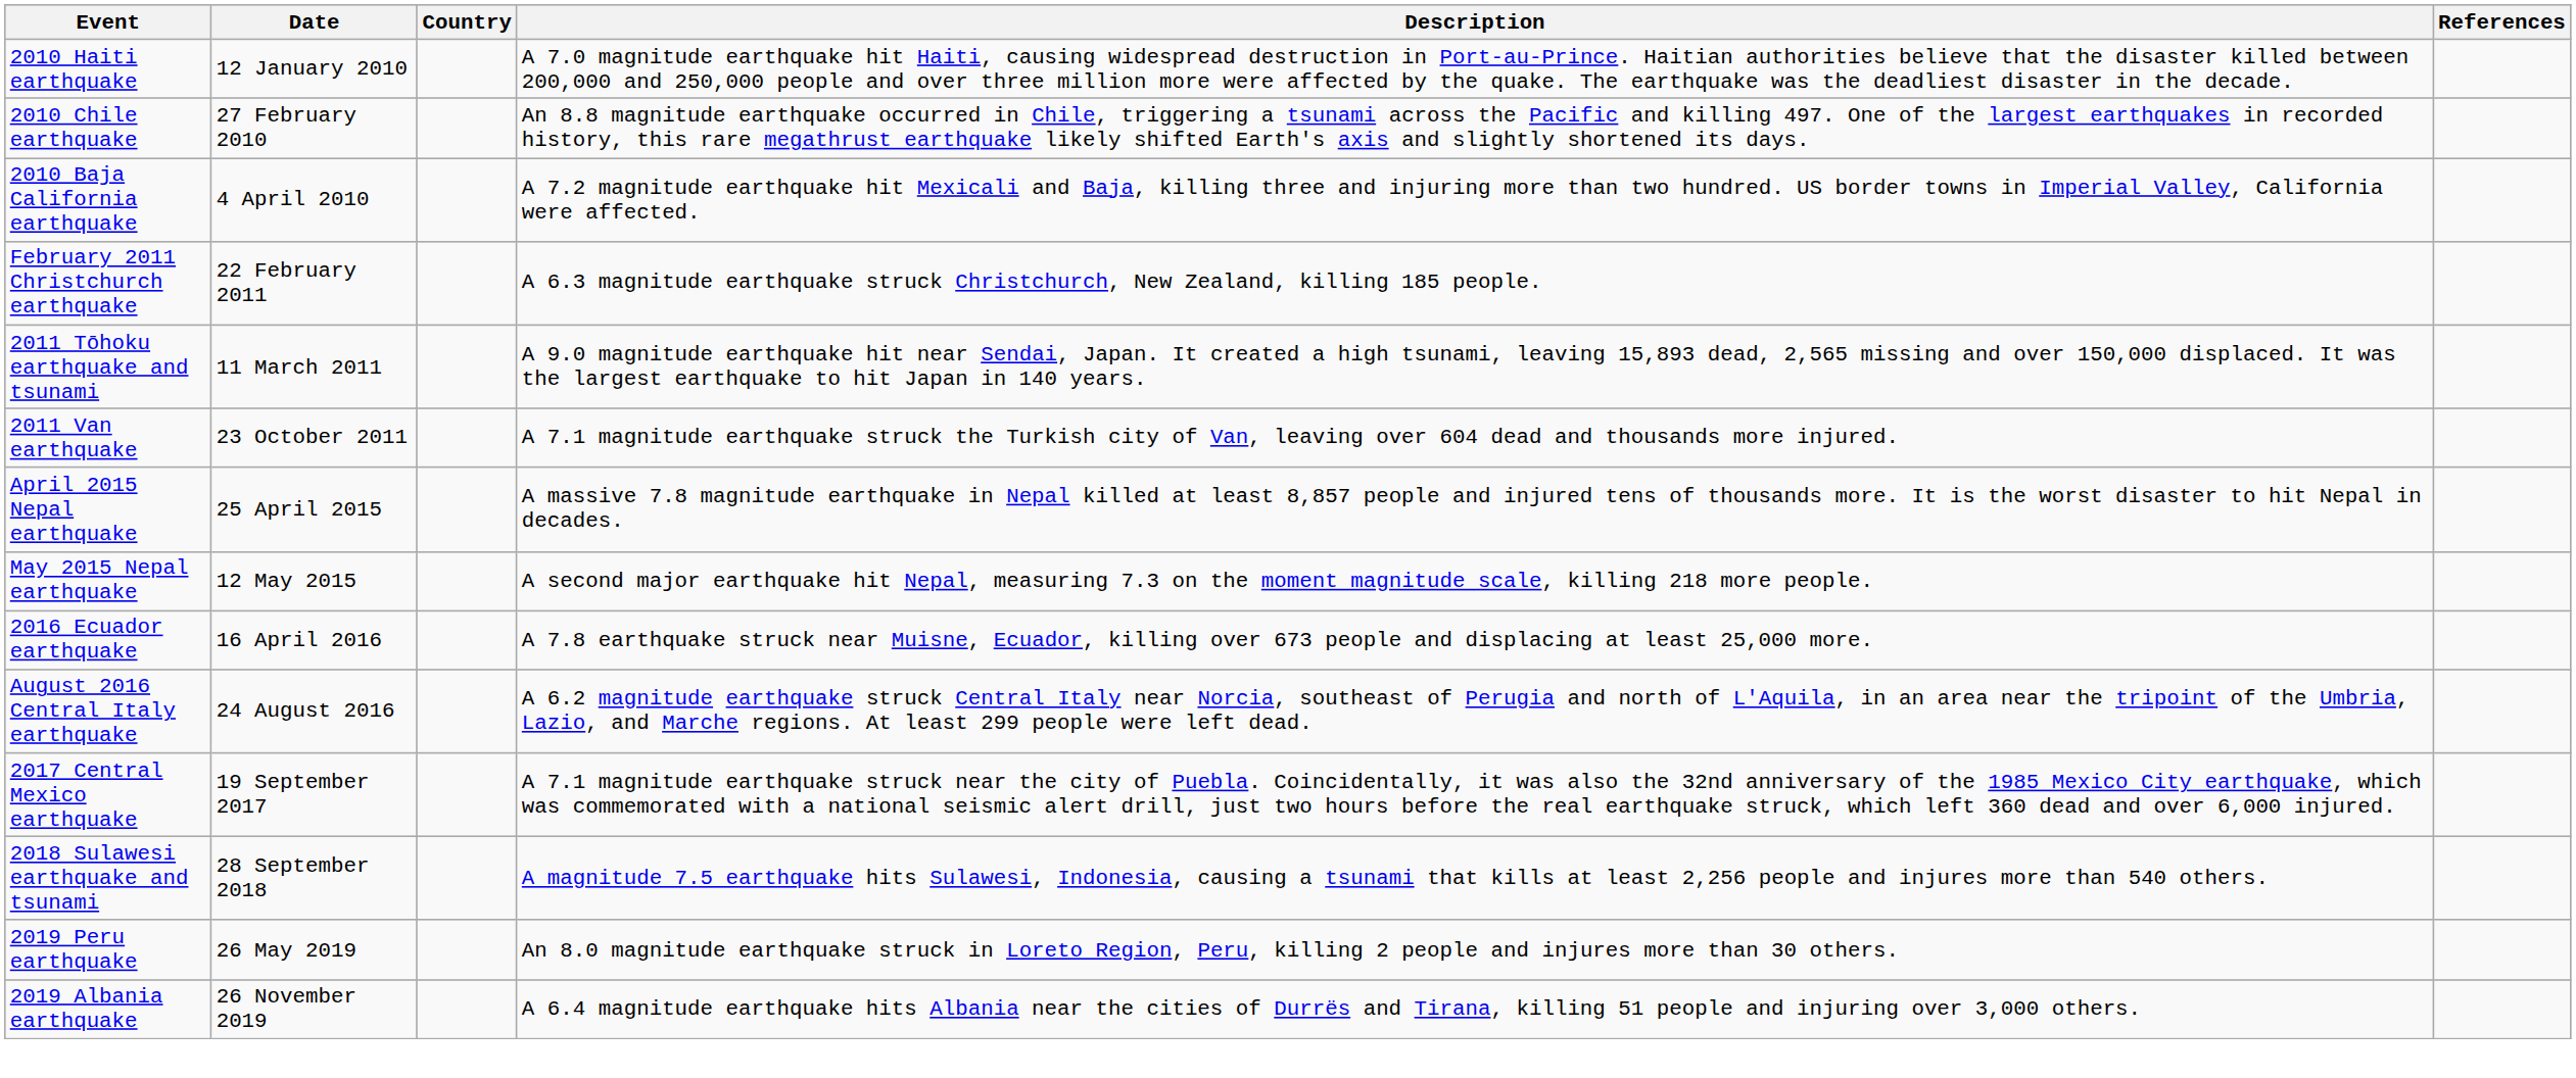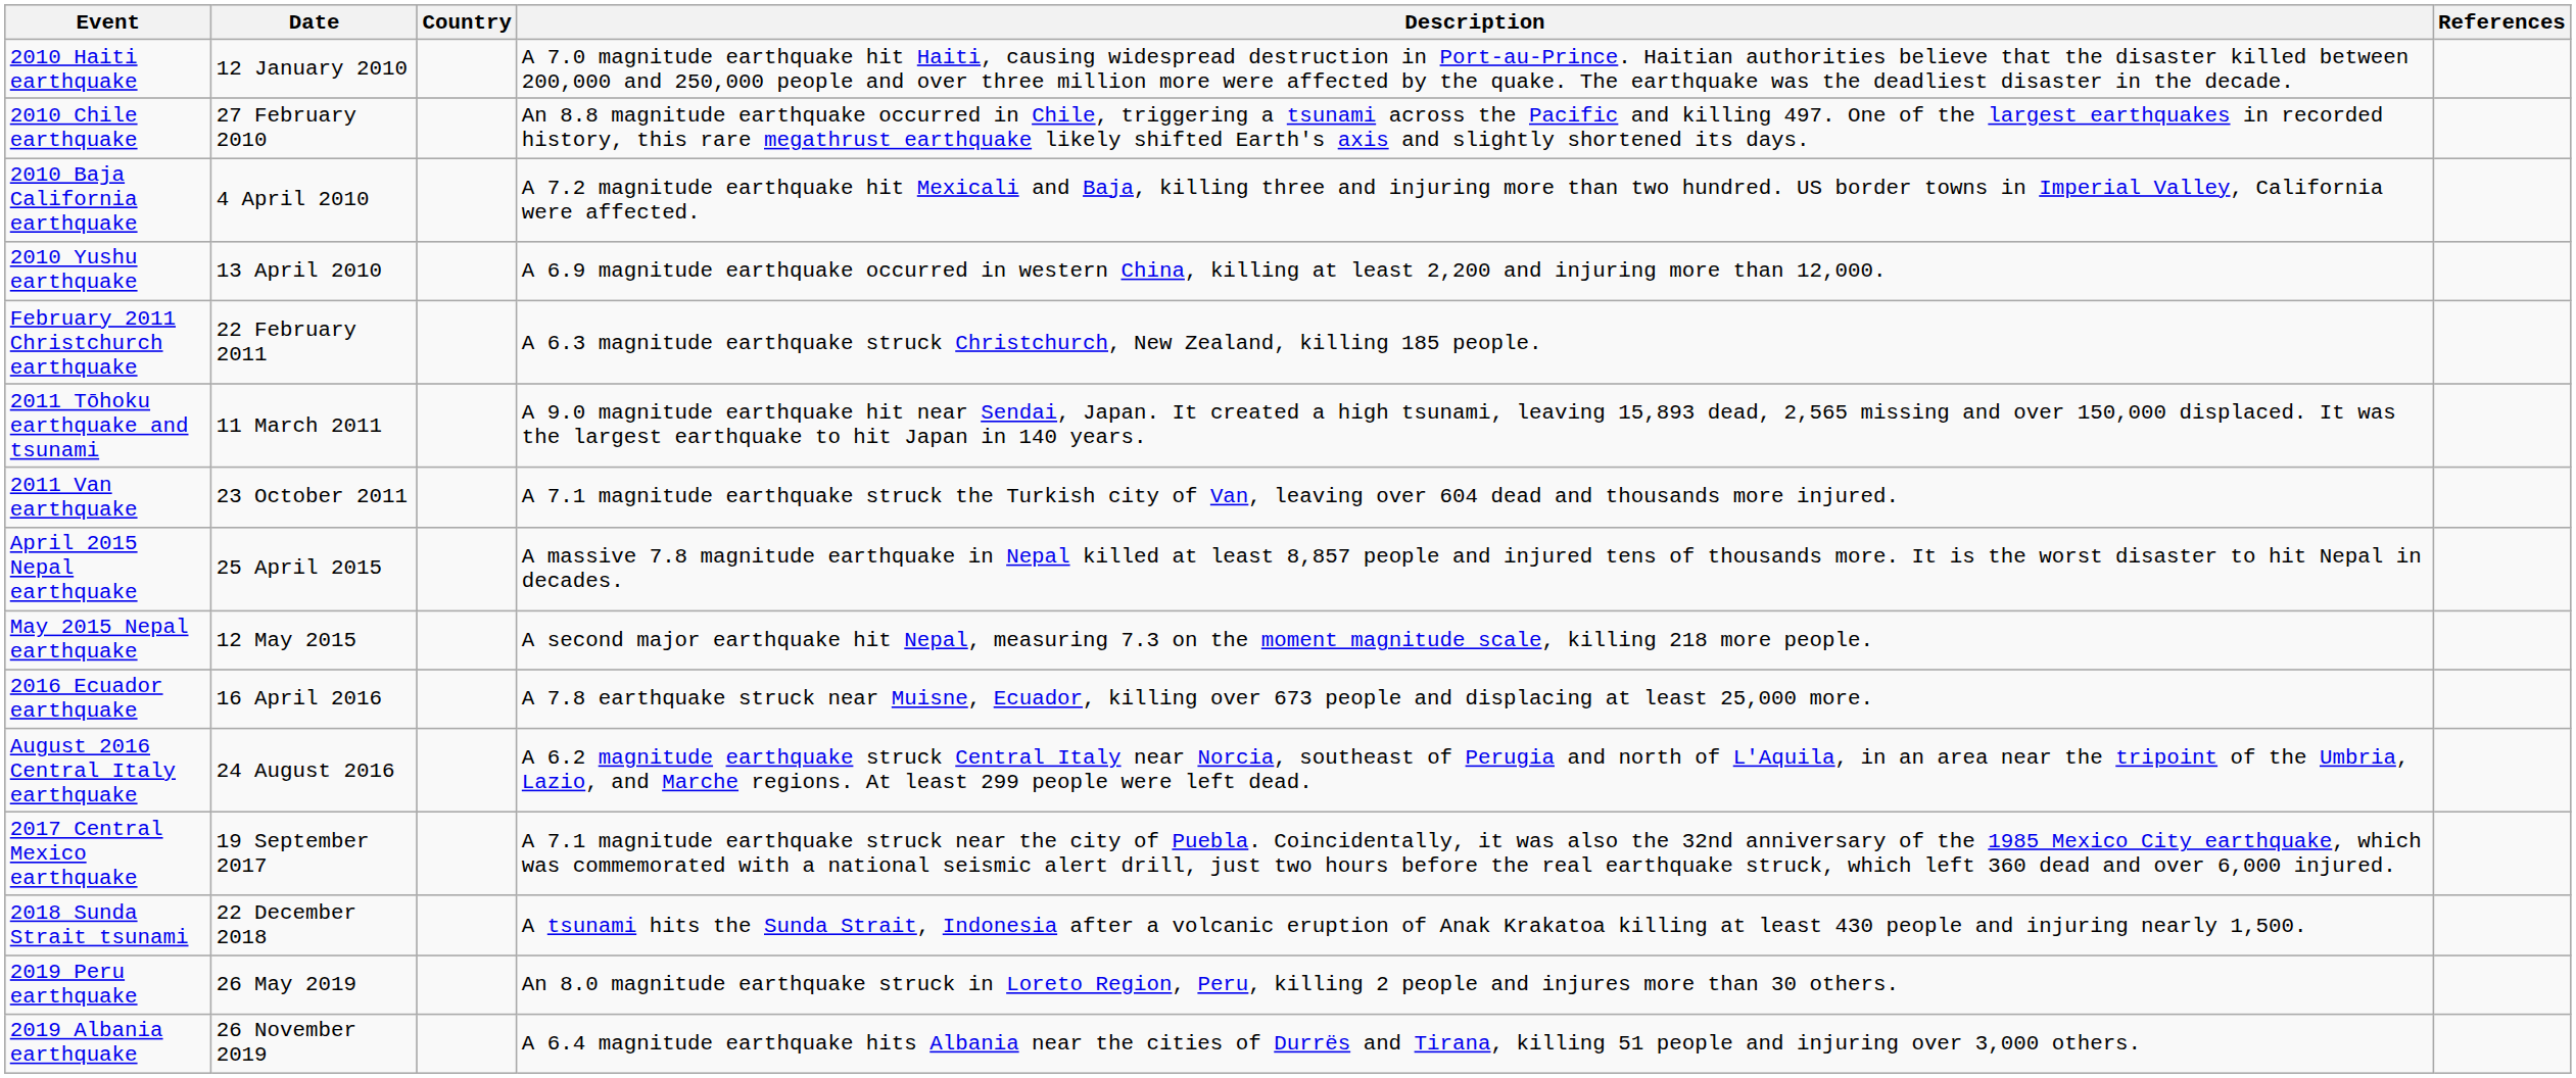+ row: 2010 Yushu earthquake | 13 April 2010 | A 6.9 magnitude earthquake occurred in western China, killing at least 2,200 and injuring more than 12,000.
- row: 2018 Sulawesi earthquake and tsunami | 28 September 2018 | A magnitude 7.5 earthquake hits Sulawesi, Indonesia, causing a tsunami that kills at least 2,256 people and injures more than 540 others.
+ row: 2018 Sunda Strait tsunami | 22 December 2018 | A tsunami hits the Sunda Strait, Indonesia after a volcanic eruption of Anak Krakatoa killing at least 430 people and injuring nearly 1,500.
